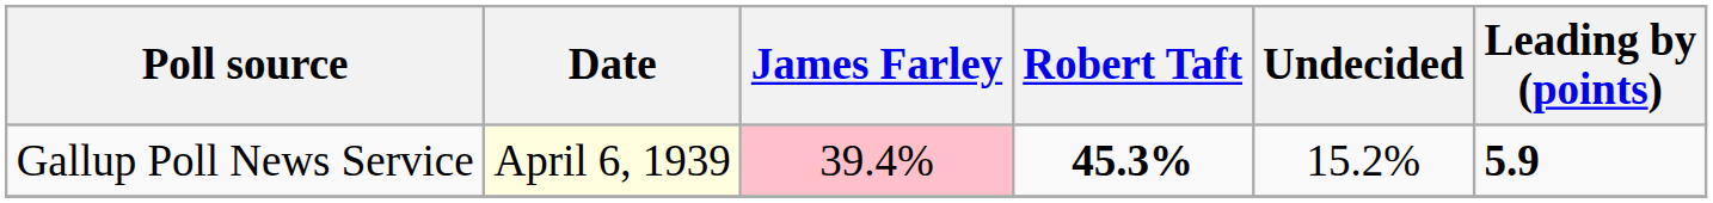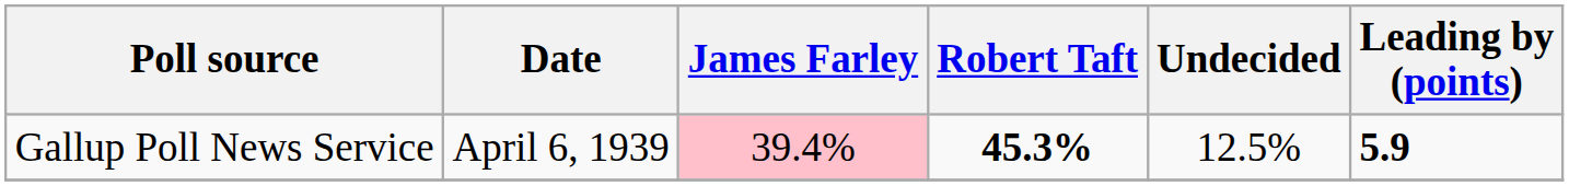Gallup Poll News Service | Date: lightyellow background -> no background
Gallup Poll News Service | Undecided: 15.2% -> 12.5%
